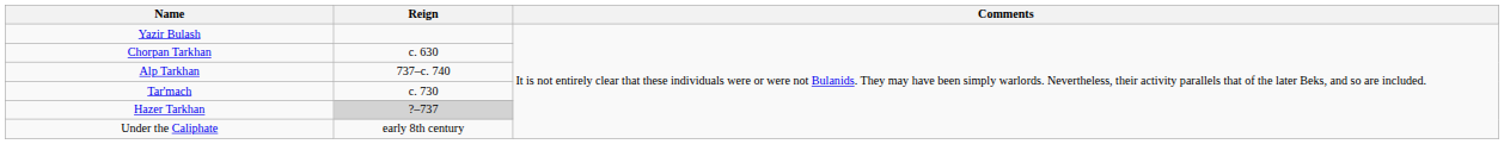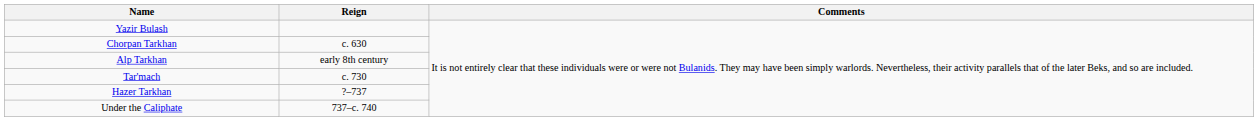Alp Tarkhan | Reign: 737–c. 740 -> early 8th century
Hazer Tarkhan | Reign: lightgrey background -> no background
Under the Caliphate | Reign: early 8th century -> 737–c. 740
